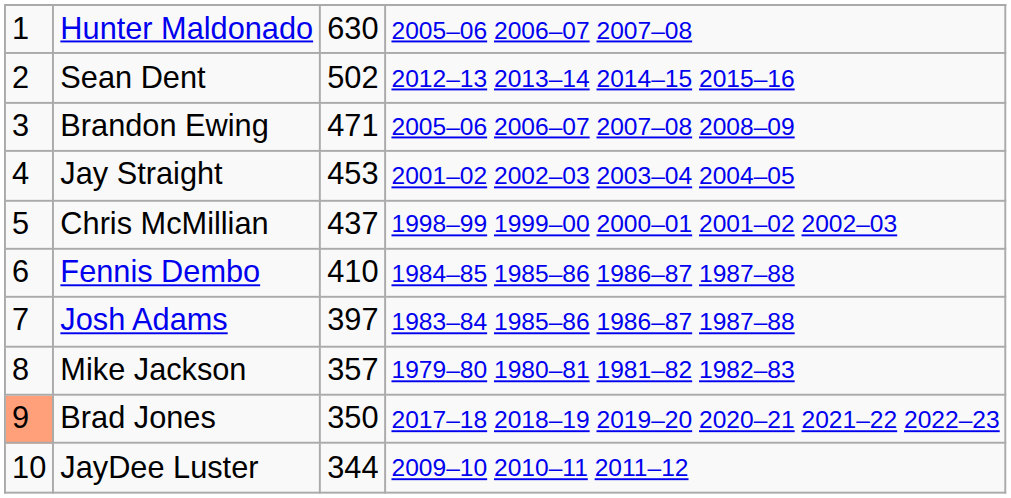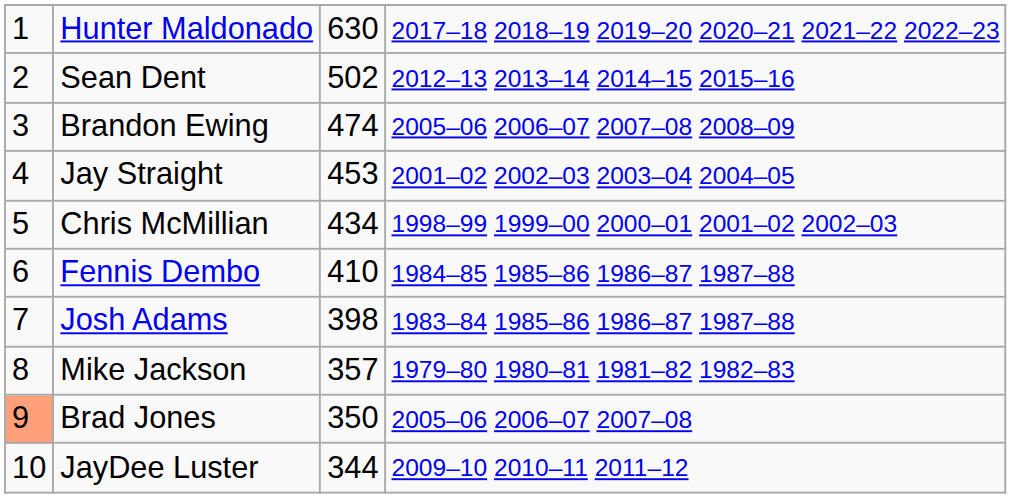Hunter Maldonado | column 4: 2005–06 2006–07 2007–08 -> 2017–18 2018–19 2019–20 2020–21 2021–22 2022–23
Brandon Ewing | column 3: 471 -> 474
Chris McMillian | column 3: 437 -> 434
Josh Adams | column 3: 397 -> 398
Brad Jones | column 4: 2017–18 2018–19 2019–20 2020–21 2021–22 2022–23 -> 2005–06 2006–07 2007–08
